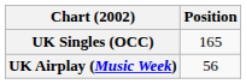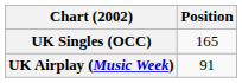UK Airplay (Music Week) | Position: 56 -> 91
